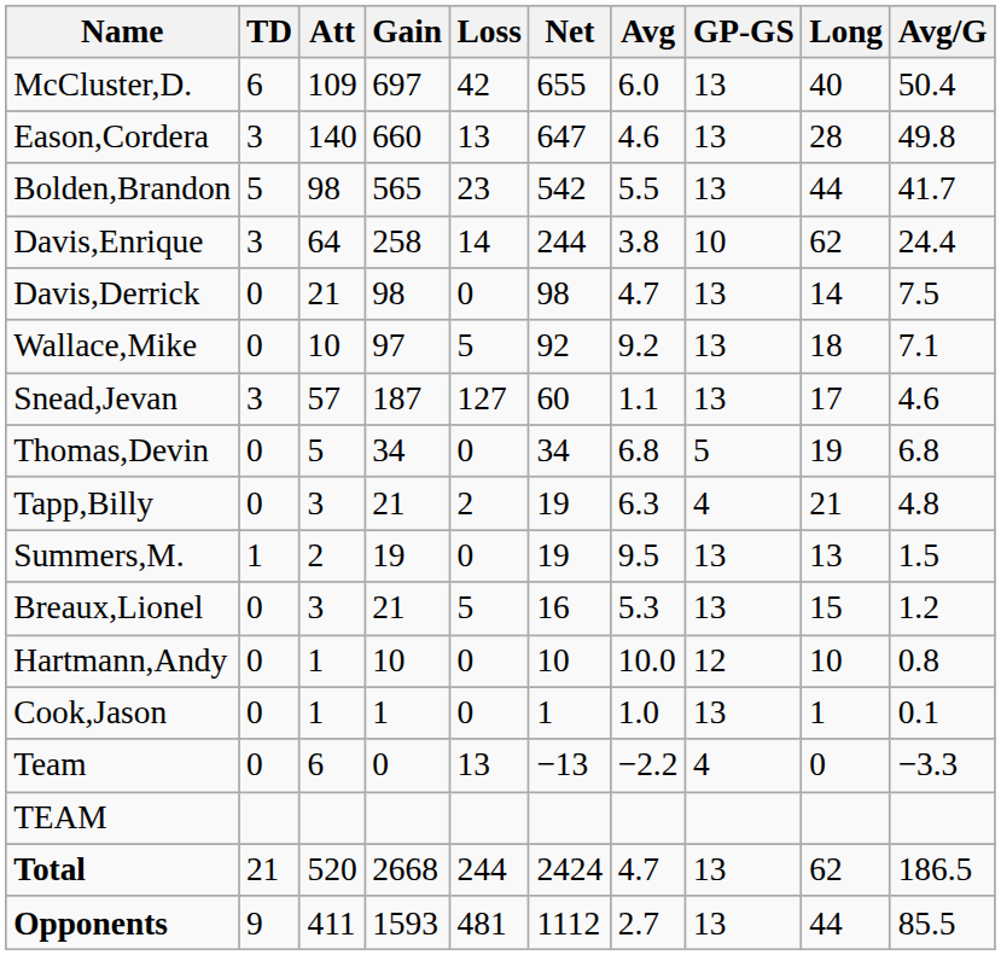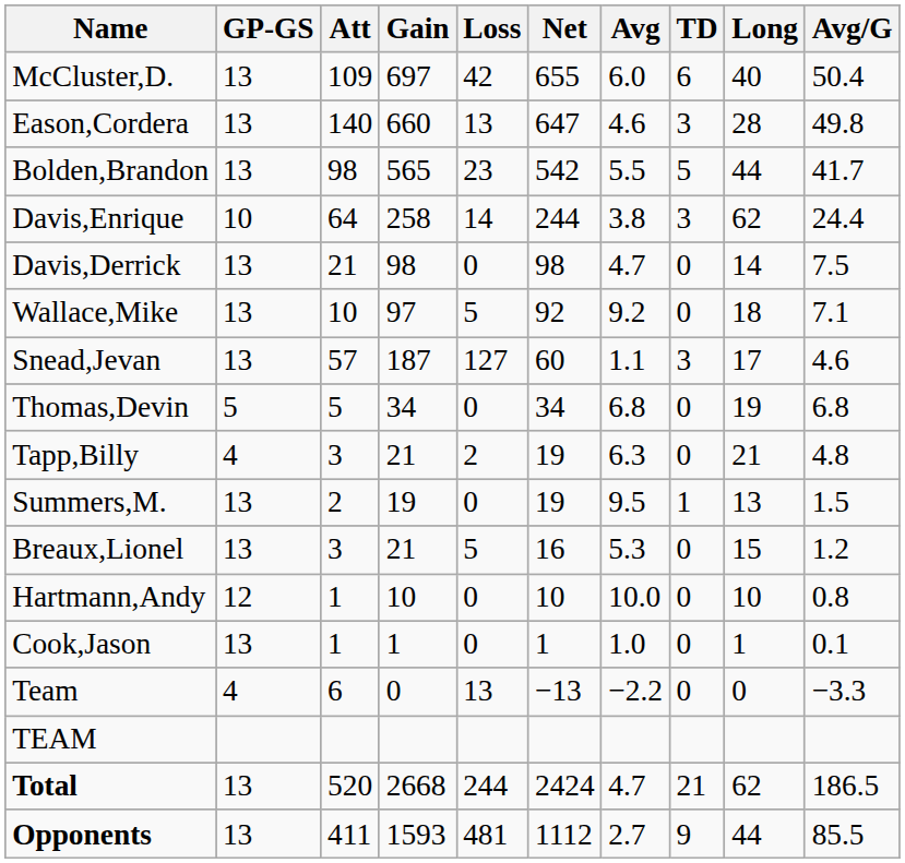columns swapped: GP-GS <-> TD
